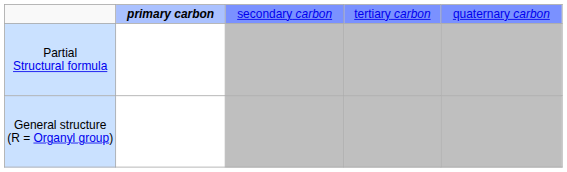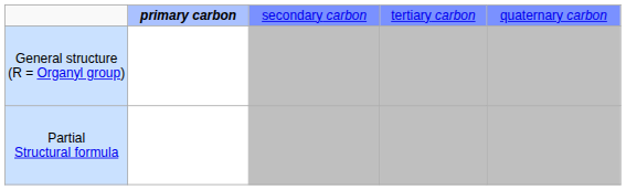rows swapped: General structure (R = Organyl group) <-> Partial Structural formula
